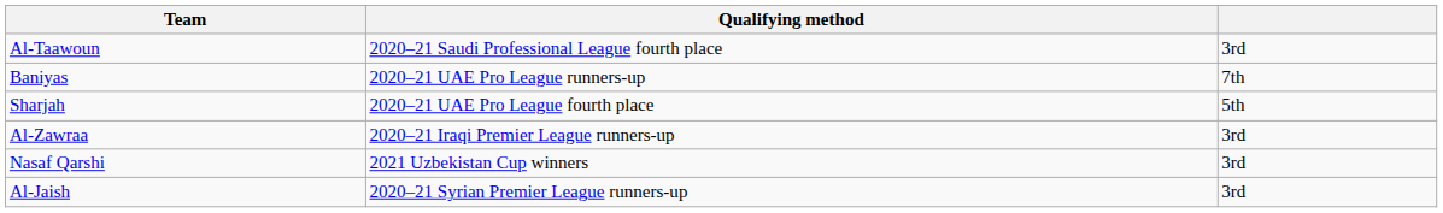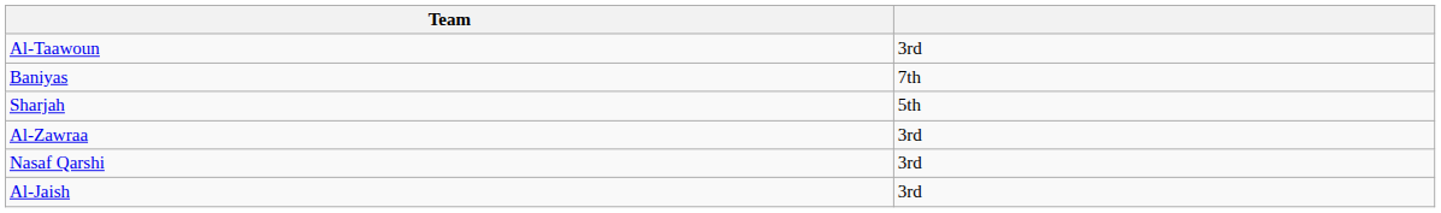- column: Qualifying method | 2020–21 Saudi Professional League fourth place | 2020–21 UAE Pro League runners-up | 2020–21 UAE Pro League fourth place | 2020–21 Iraqi Premier League runners-up | 2021 Uzbekistan Cup winners | 2020–21 Syrian Premier League runners-up
